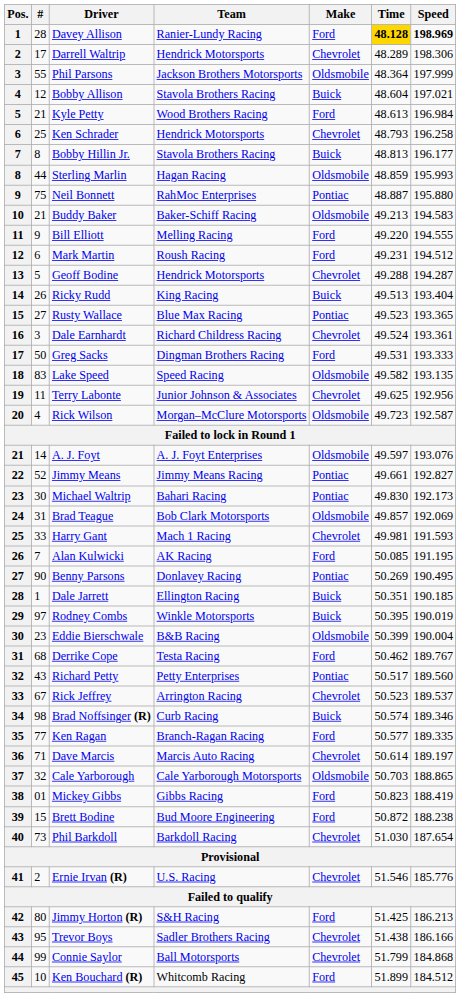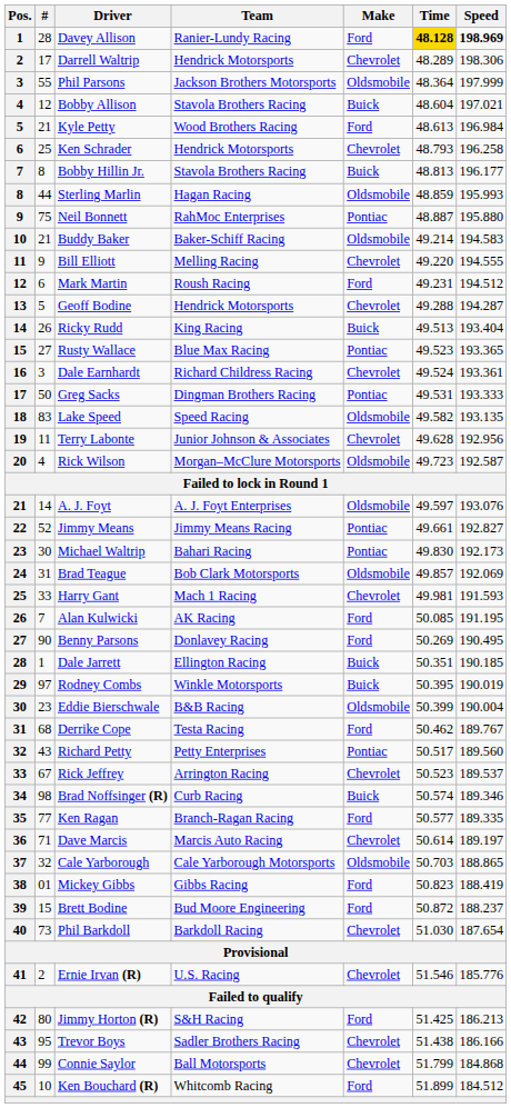Buddy Baker | Time: 49.213 -> 49.214
Bill Elliott | Make: Ford -> Chevrolet
Greg Sacks | Make: Ford -> Pontiac
Terry Labonte | Time: 49.625 -> 49.628
Benny Parsons | Make: Pontiac -> Ford
Brett Bodine | Speed: 188.238 -> 188.237
